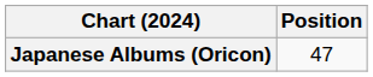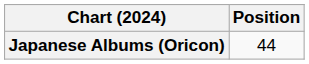Japanese Albums (Oricon) | Position: 47 -> 44
